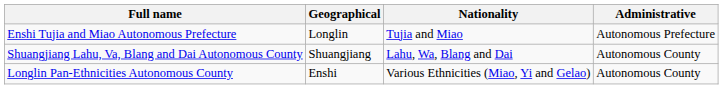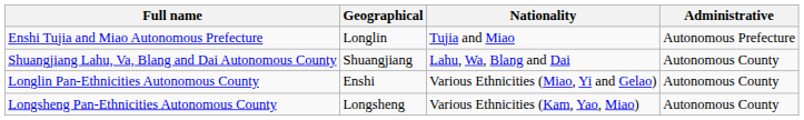+ row: Longsheng Pan-Ethnicities Autonomous County | Longsheng | Various Ethnicities (Kam, Yao, Miao) | Autonomous County
